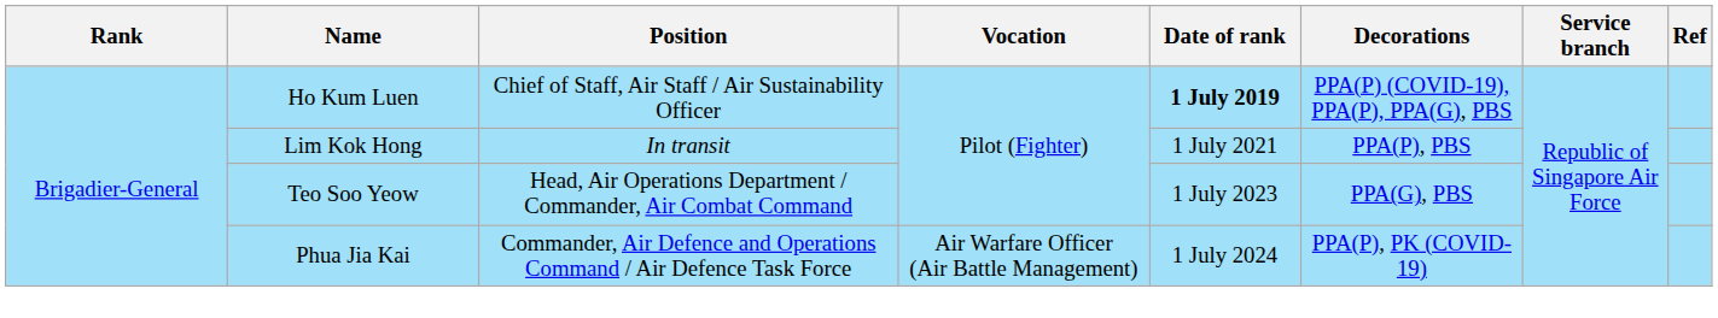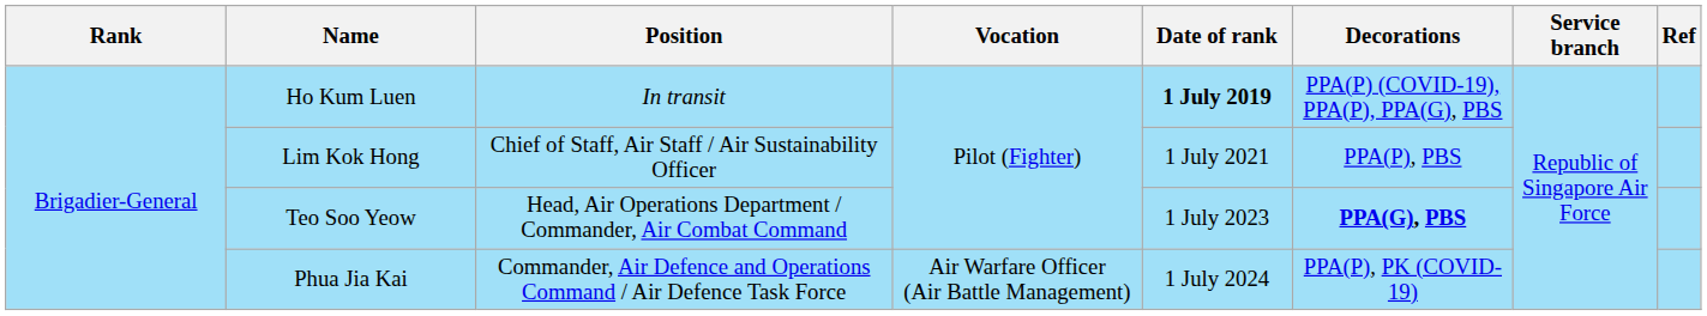Ho Kum Luen | Position: Chief of Staff, Air Staff / Air Sustainability Officer -> In transit
Lim Kok Hong | Position: In transit -> Chief of Staff, Air Staff / Air Sustainability Officer
Teo Soo Yeow | Decorations: normal -> bold
